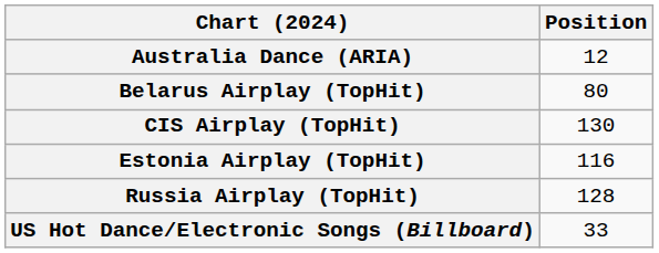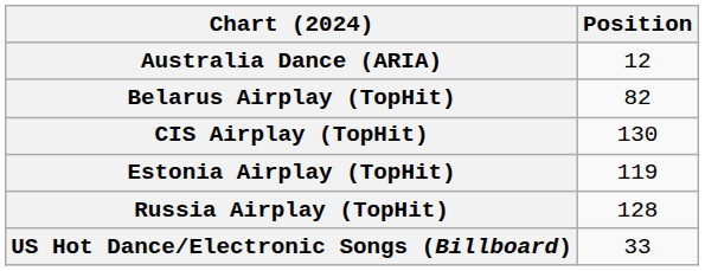Belarus Airplay (TopHit) | Position: 80 -> 82
Estonia Airplay (TopHit) | Position: 116 -> 119
